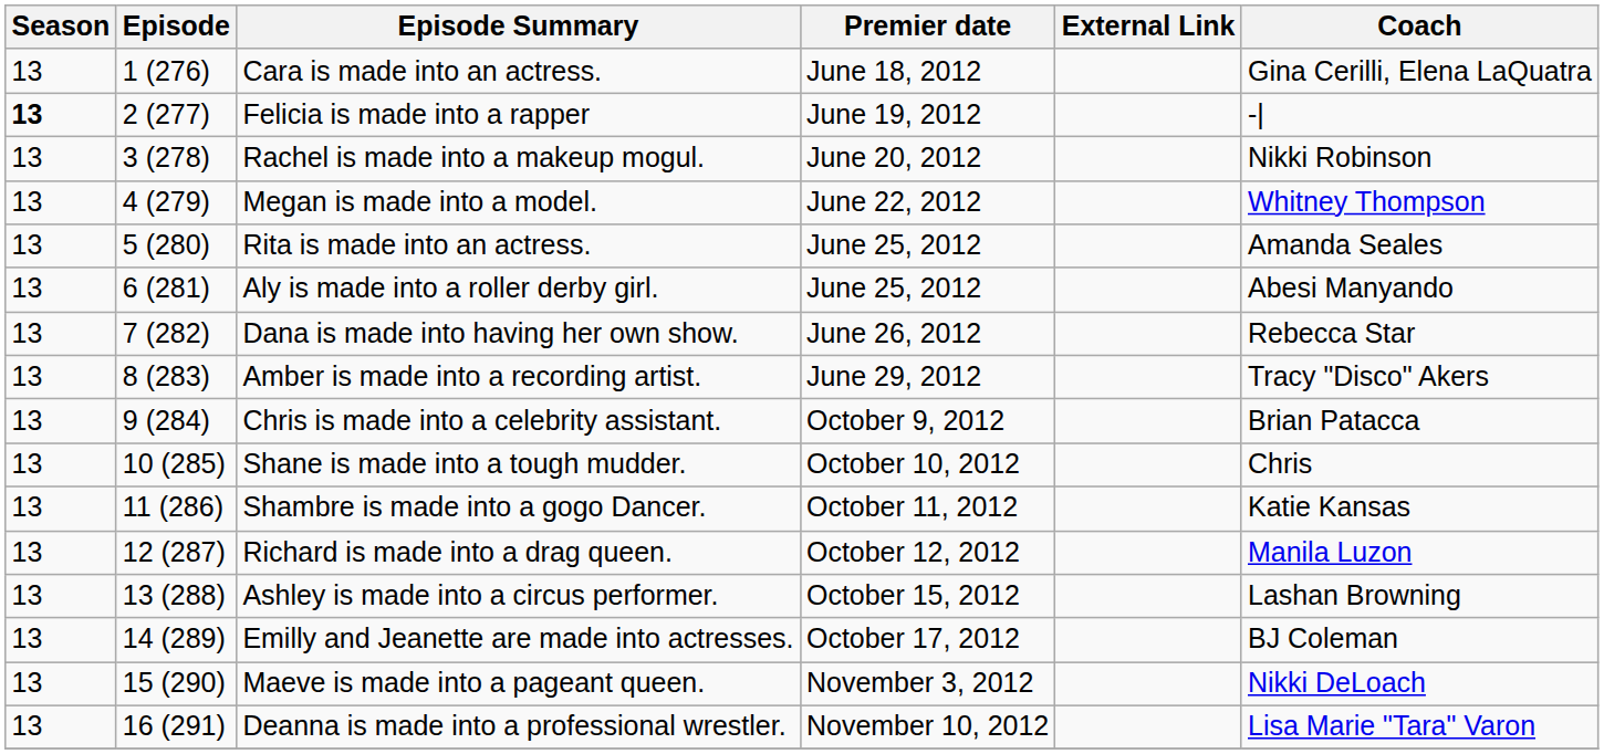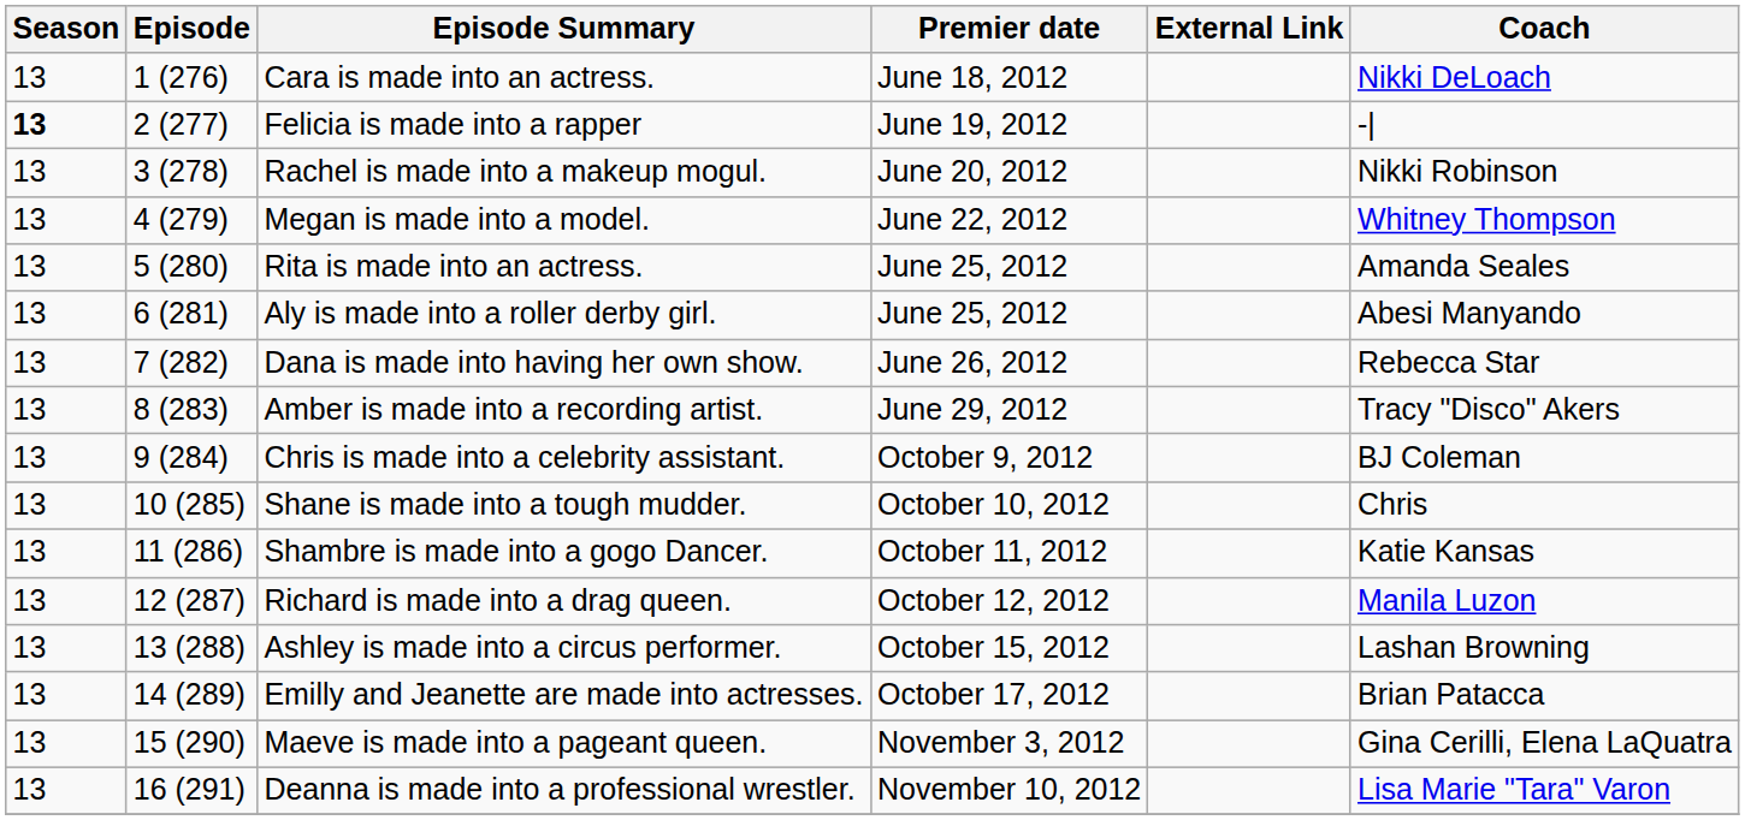Cara is made into an actress. | Coach: Gina Cerilli, Elena LaQuatra -> Nikki DeLoach
Chris is made into a celebrity assistant. | Coach: Brian Patacca -> BJ Coleman
Emilly and Jeanette are made into actresses. | Coach: BJ Coleman -> Brian Patacca
Maeve is made into a pageant queen. | Coach: Nikki DeLoach -> Gina Cerilli, Elena LaQuatra
